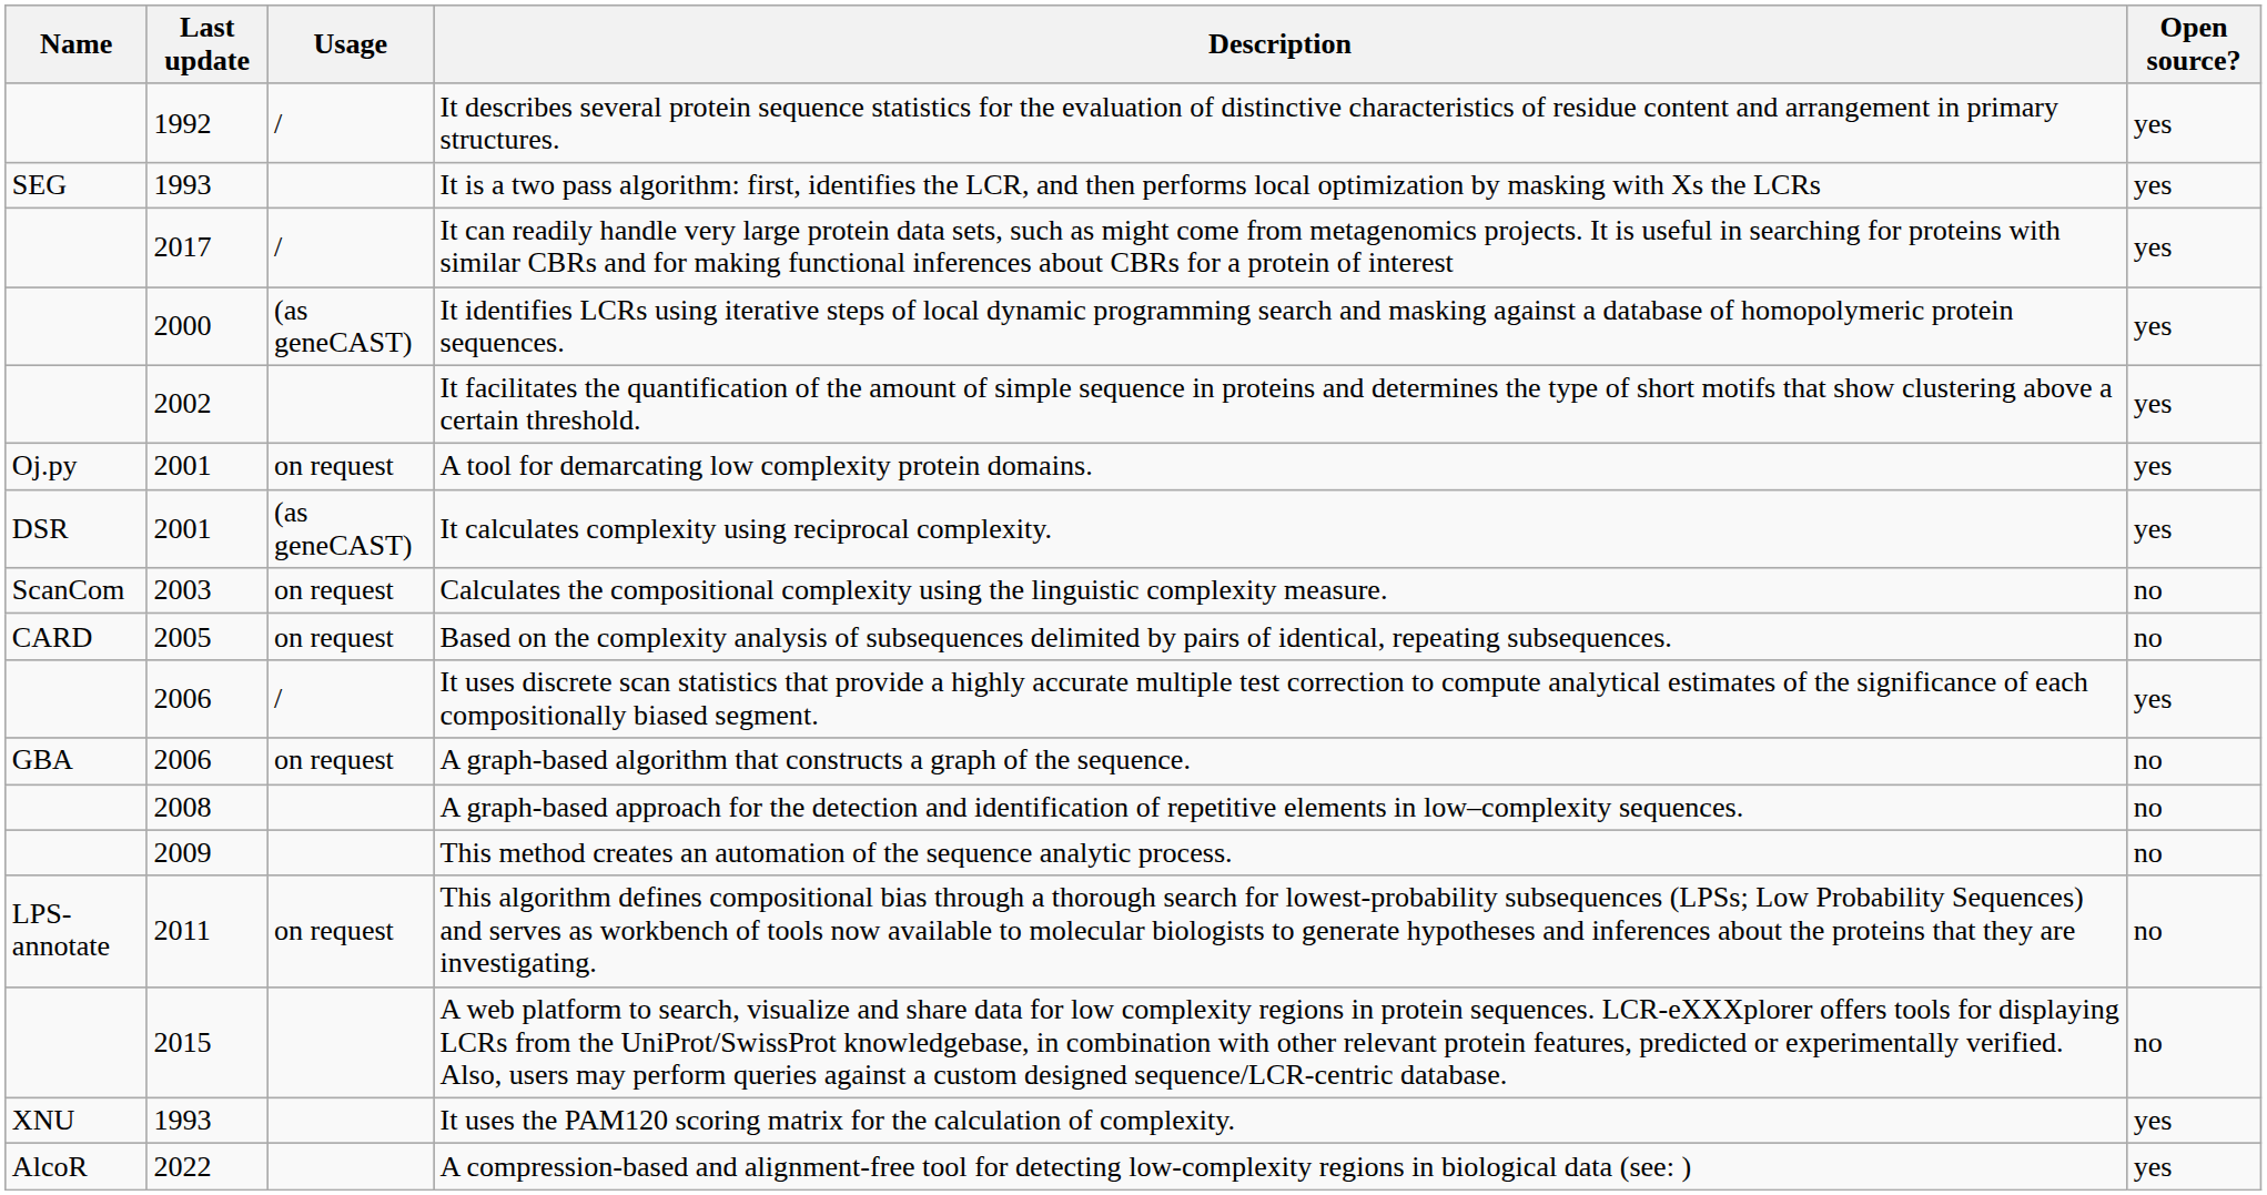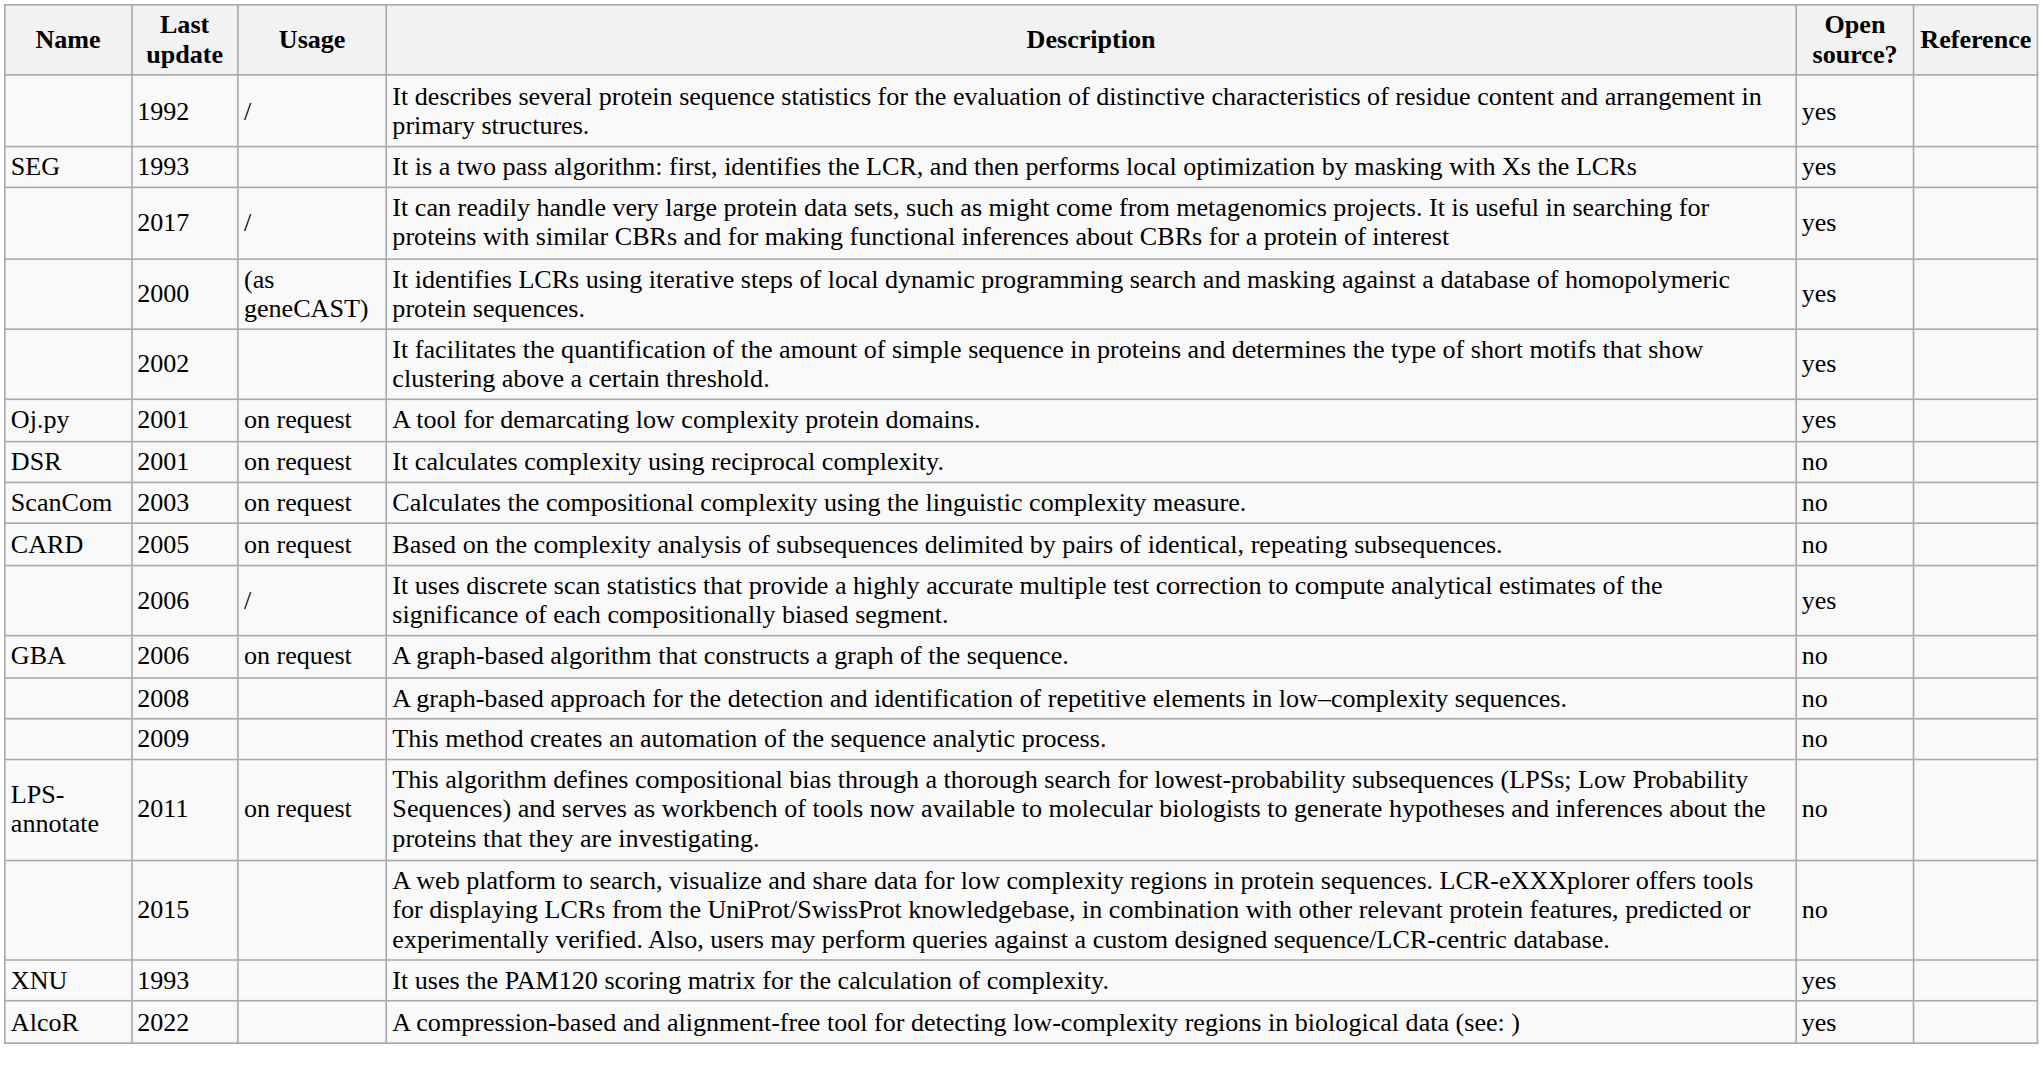+ column: Reference
It calculates complexity using reciprocal complexity. | Usage: (as geneCAST) -> on request
It calculates complexity using reciprocal complexity. | Open source?: yes -> no
